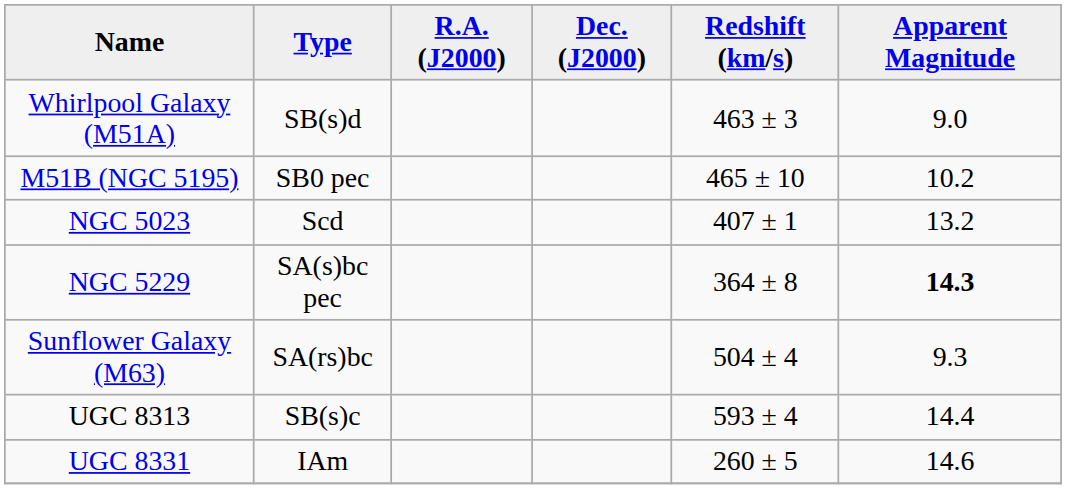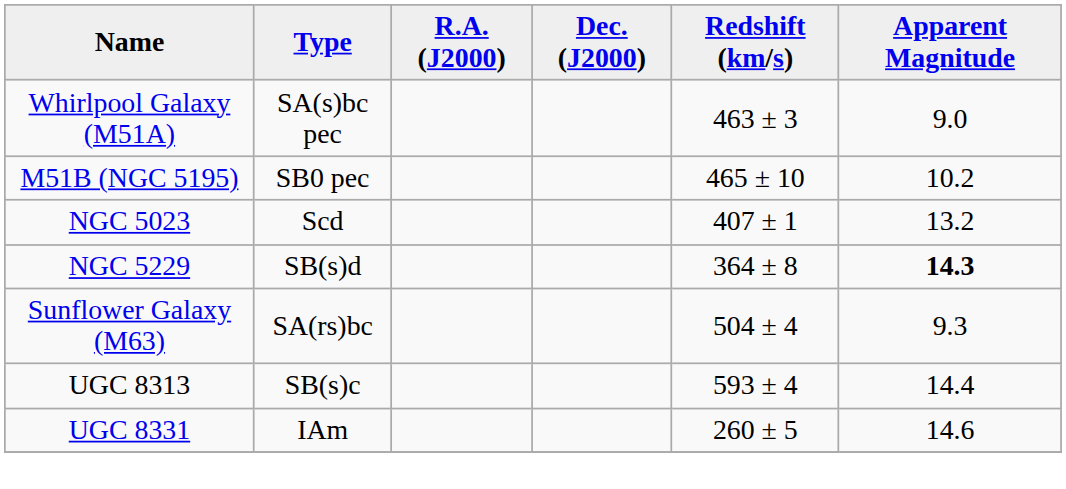Whirlpool Galaxy (M51A) | Type: SB(s)d -> SA(s)bc pec
NGC 5229 | Type: SA(s)bc pec -> SB(s)d
